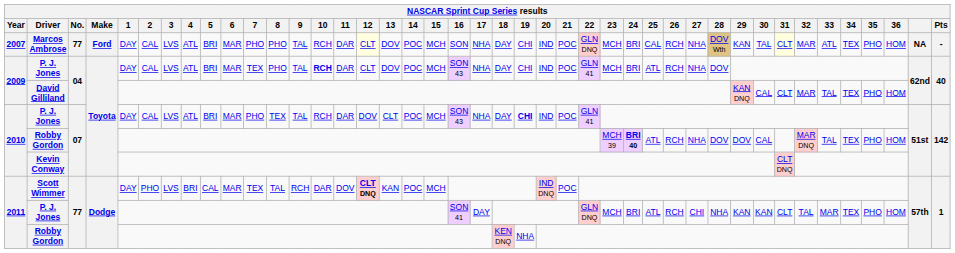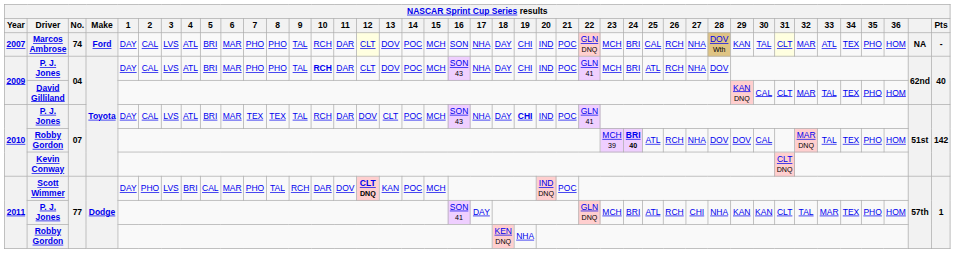Marcos Ambrose | No.: 77 -> 74
2009 / P. J. Jones | 7: TEX -> PHO
2010 / P. J. Jones | 7: PHO -> TEX
Scott Wimmer | 7: TEX -> PHO
